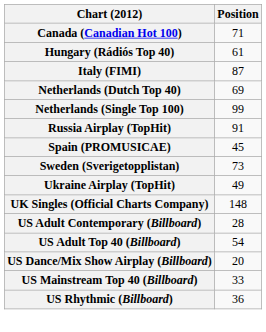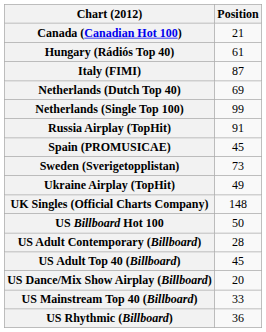Canada (Canadian Hot 100) | Position: 71 -> 21
+ row: US Billboard Hot 100 | 50
US Adult Top 40 (Billboard) | Position: 54 -> 45
